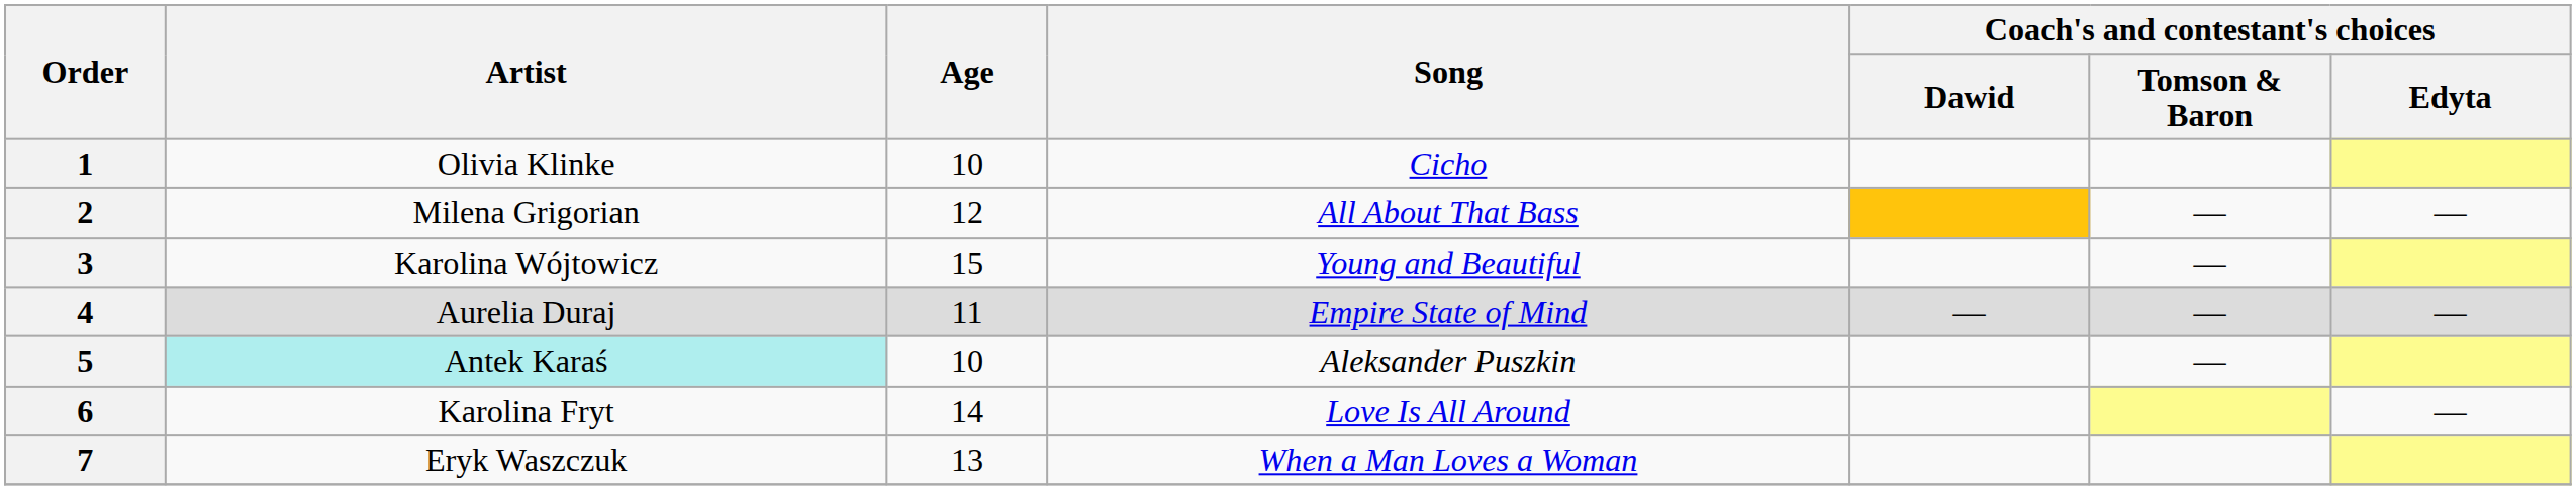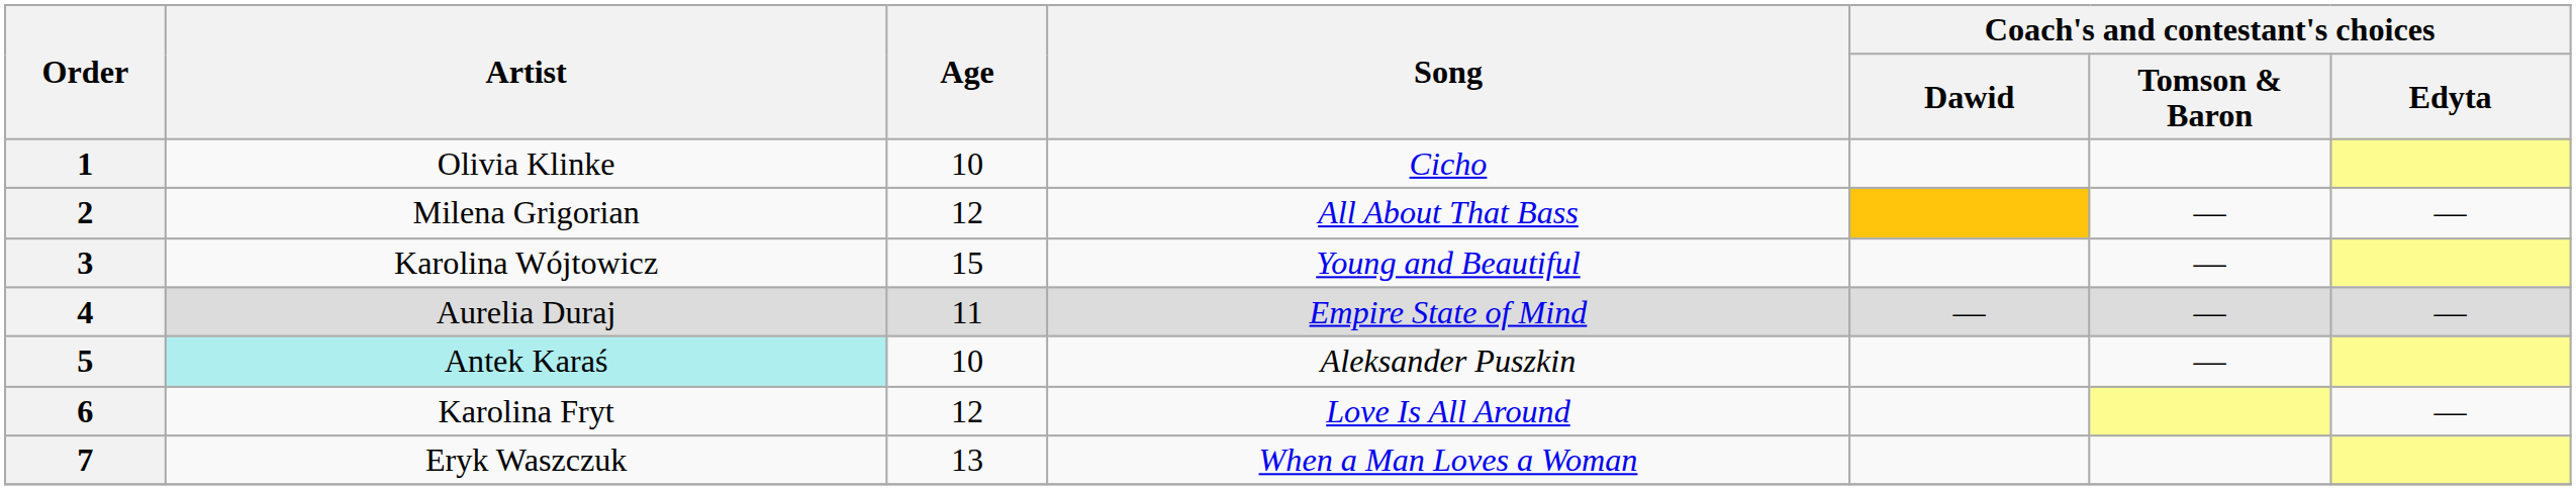6 | Age: 14 -> 12
